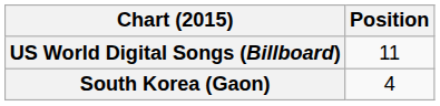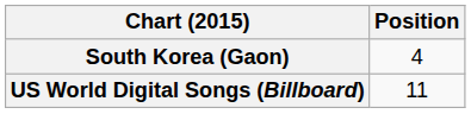rows swapped: South Korea (Gaon) <-> US World Digital Songs (Billboard)
